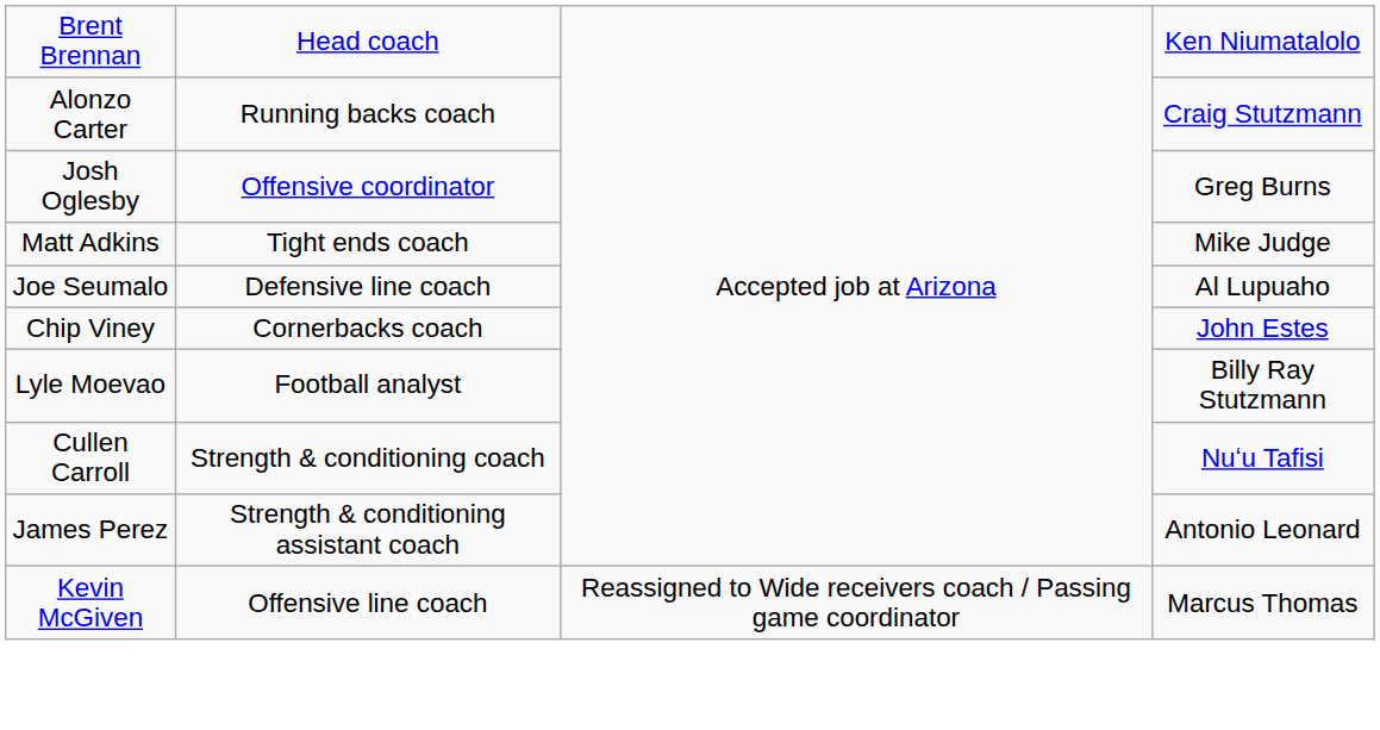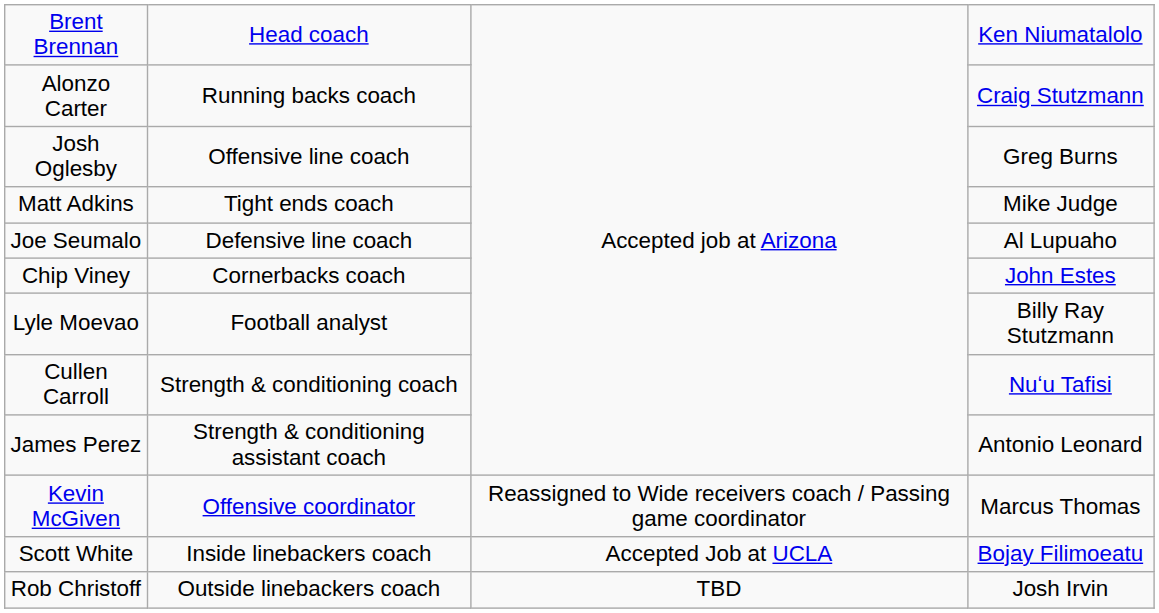Josh Oglesby | column 2: Offensive coordinator -> Offensive line coach
Kevin McGiven | column 2: Offensive line coach -> Offensive coordinator
+ row: Scott White | Inside linebackers coach | Accepted Job at UCLA | Bojay Filimoeatu
+ row: Rob Christoff | Outside linebackers coach | TBD | Josh Irvin
